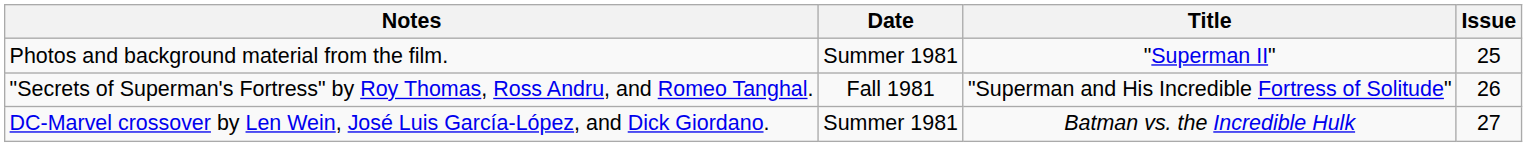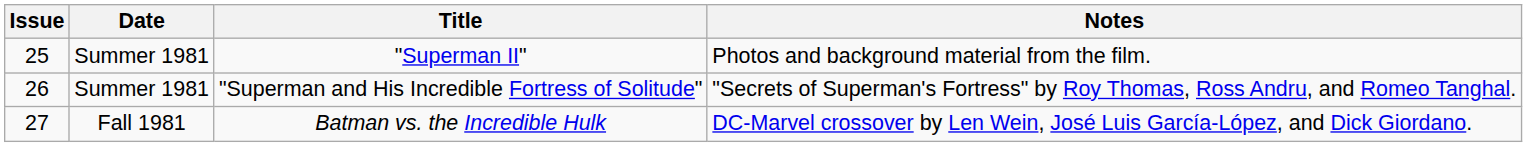columns swapped: Issue <-> Notes
"Superman and His Incredible Fortress of Solitude" | Date: Fall 1981 -> Summer 1981
Batman vs. the Incredible Hulk | Date: Summer 1981 -> Fall 1981
